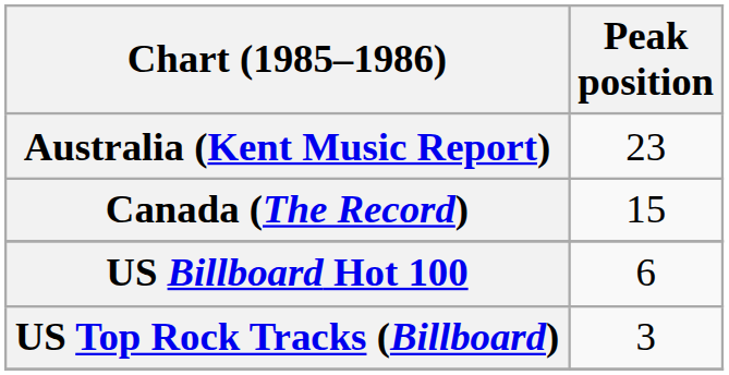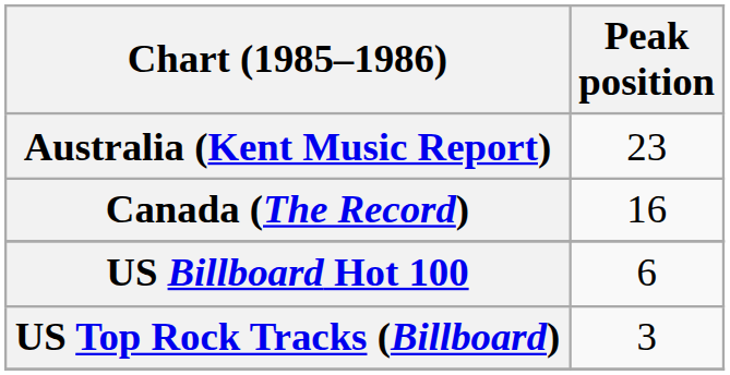Canada (The Record) | Peak position: 15 -> 16
